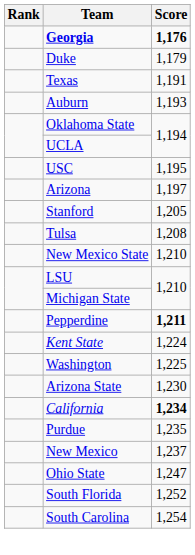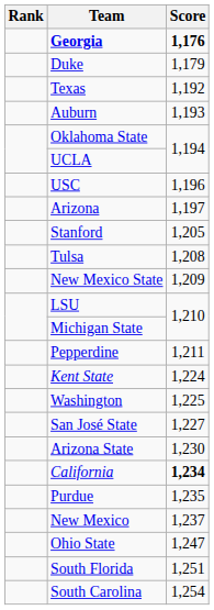Texas | Score: 1,191 -> 1,192
USC | Score: 1,195 -> 1,196
New Mexico State | Score: 1,210 -> 1,209
Pepperdine | Score: bold -> normal
+ row: San José State | 1,227
South Florida | Score: 1,252 -> 1,251
